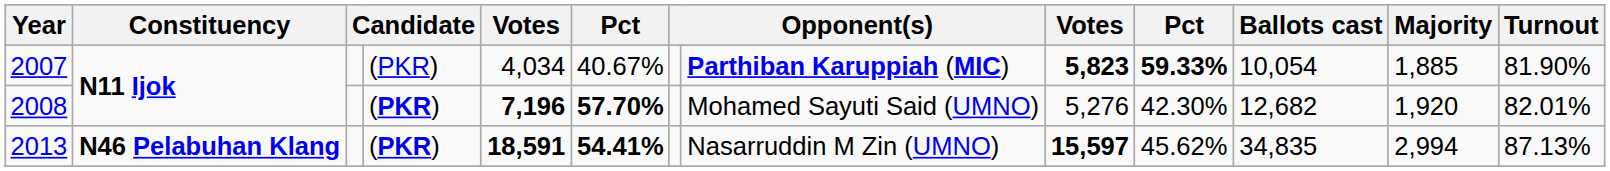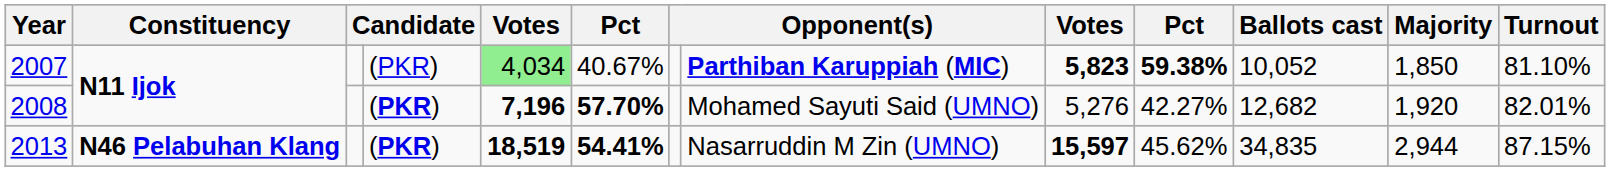2007 | column 5: no background -> lightgreen background
2007 | column 10: 59.33% -> 59.38%
2007 | Ballots cast: 10,054 -> 10,052
2007 | Majority: 1,885 -> 1,850
2007 | Turnout: 81.90% -> 81.10%
2008 | column 10: 42.30% -> 42.27%
2013 | column 5: 18,591 -> 18,519
2013 | Majority: 2,994 -> 2,944
2013 | Turnout: 87.13% -> 87.15%
